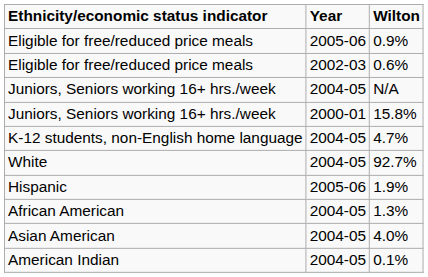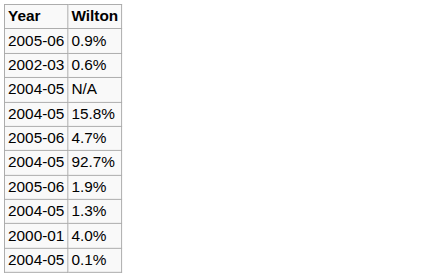- column: Ethnicity/economic status indicator | Eligible for free/reduced price meals | Eligible for free/reduced price meals | Juniors, Seniors working 16+ hrs./week | Juniors, Seniors working 16+ hrs./week | K-12 students, non-English home language | White | Hispanic | African American | Asian American | American Indian
15.8% | Year: 2000-01 -> 2004-05
4.7% | Year: 2004-05 -> 2005-06
4.0% | Year: 2004-05 -> 2000-01
